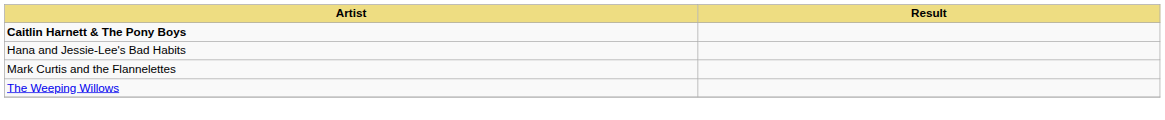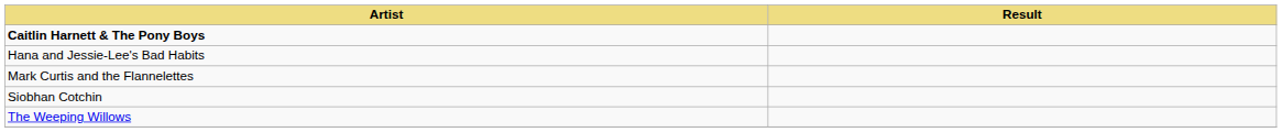+ row: Siobhan Cotchin
